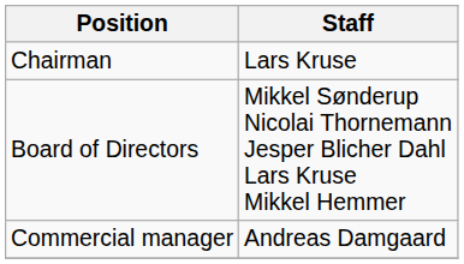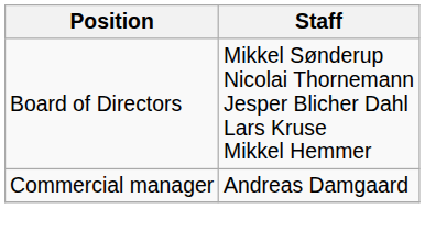- row: Chairman | Lars Kruse
